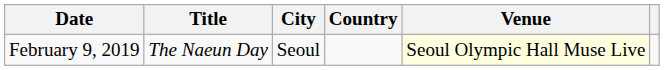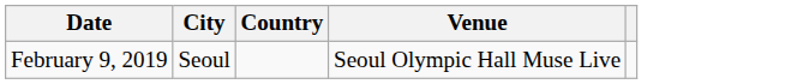- column: Title | The Naeun Day
February 9, 2019 | Venue: lightyellow background -> no background
